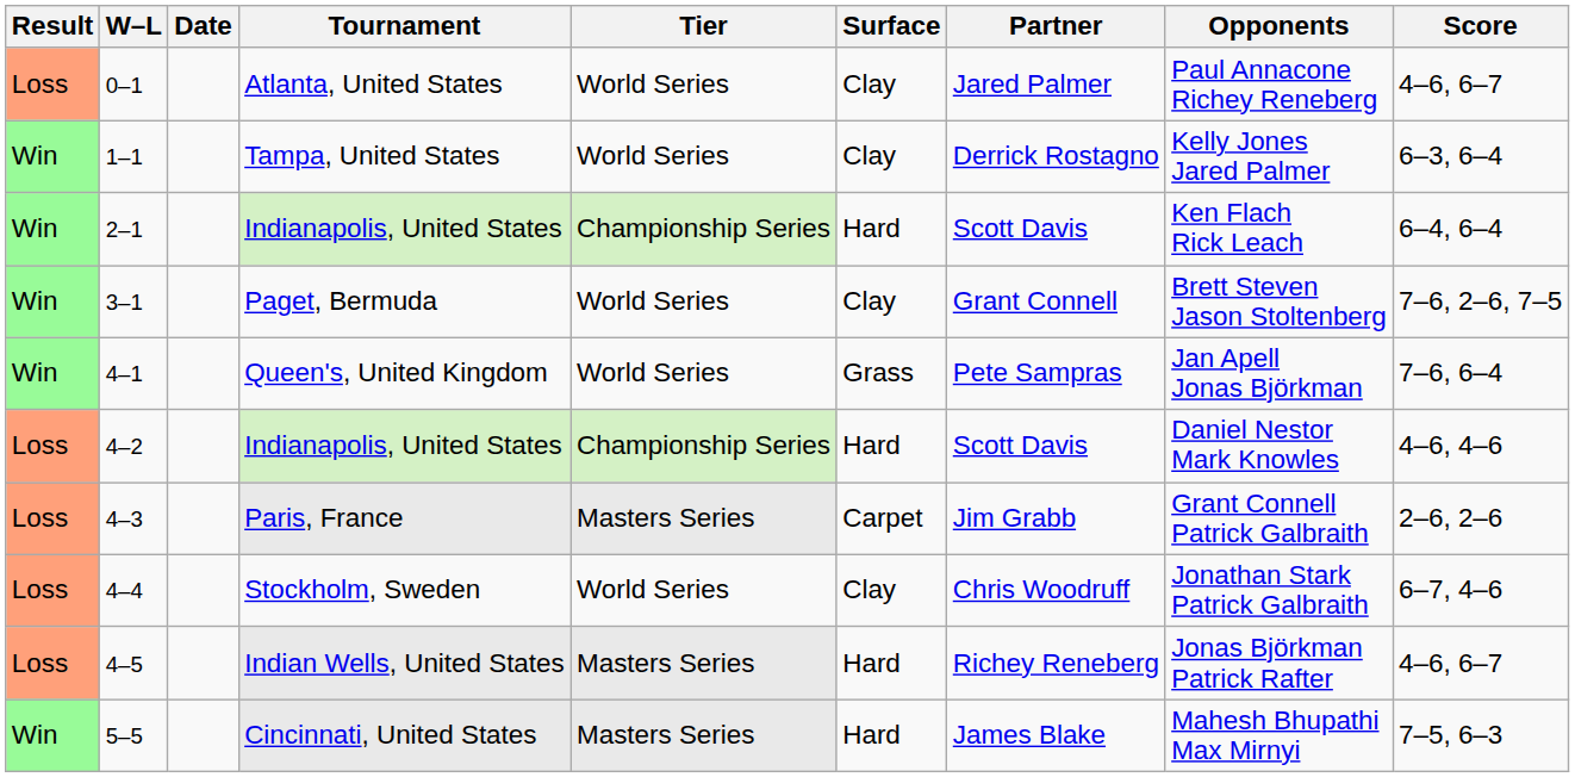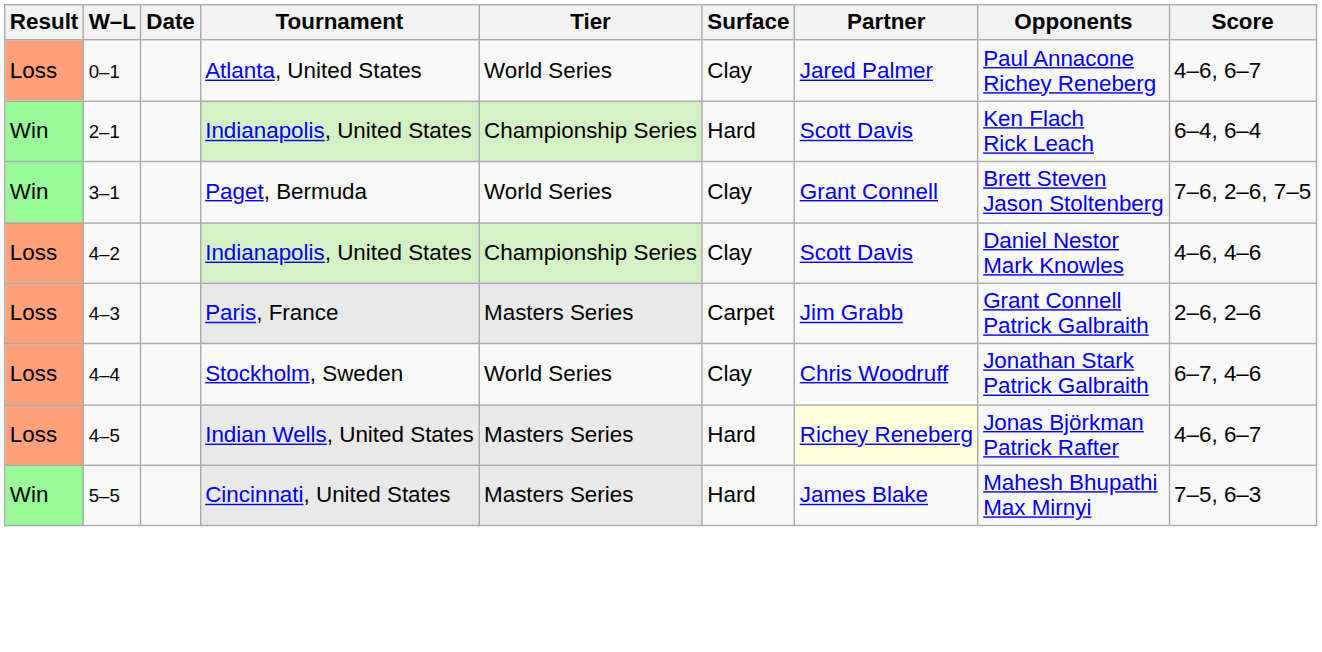- row: Win | 1–1 | Tampa, United States | World Series | Clay | Derrick Rostagno | Kelly Jones Jared Palmer | 6–3, 6–4
- row: Win | 4–1 | Queen's, United Kingdom | World Series | Grass | Pete Sampras | Jan Apell Jonas Björkman | 7–6, 6–4
4–2 / Indianapolis, United States | Surface: Hard -> Clay
Indian Wells, United States | Partner: no background -> lightyellow background
